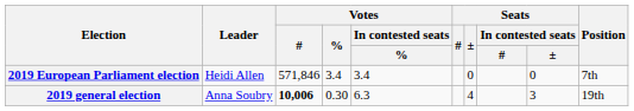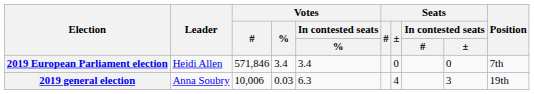2019 general election | Votes / #: bold -> normal
2019 general election | Votes / %: 0.30 -> 0.03
